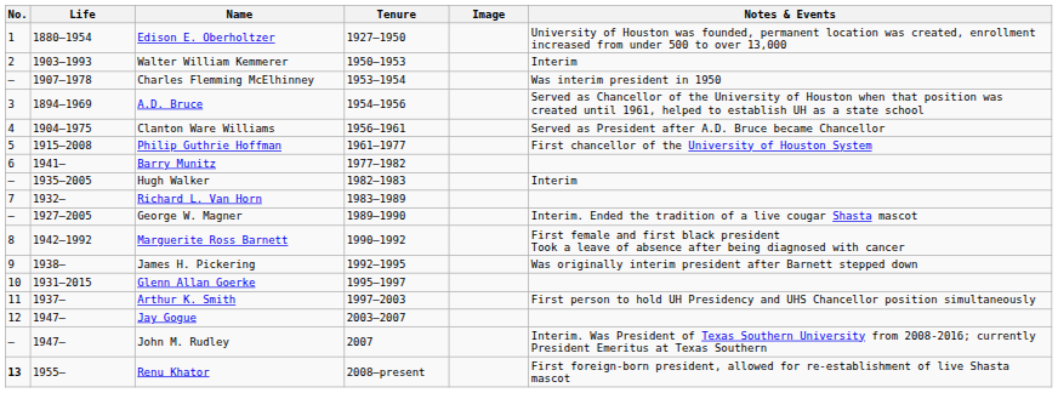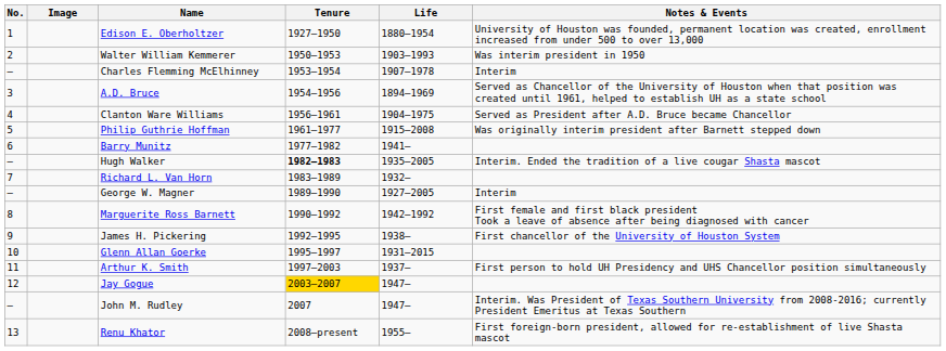columns swapped: Image <-> Life
Walter William Kemmerer | Notes & Events: Interim -> Was interim president in 1950
Charles Flemming McElhinney | Notes & Events: Was interim president in 1950 -> Interim
Philip Guthrie Hoffman | Notes & Events: First chancellor of the University of Houston System -> Was originally interim president after Barnett stepped down
Hugh Walker | Tenure: normal -> bold
Hugh Walker | Notes & Events: Interim -> Interim. Ended the tradition of a live cougar Shasta mascot
George W. Magner | Notes & Events: Interim. Ended the tradition of a live cougar Shasta mascot -> Interim
James H. Pickering | Notes & Events: Was originally interim president after Barnett stepped down -> First chancellor of the University of Houston System
Jay Gogue | Tenure: no background -> gold background
Renu Khator | No.: bold -> normal
